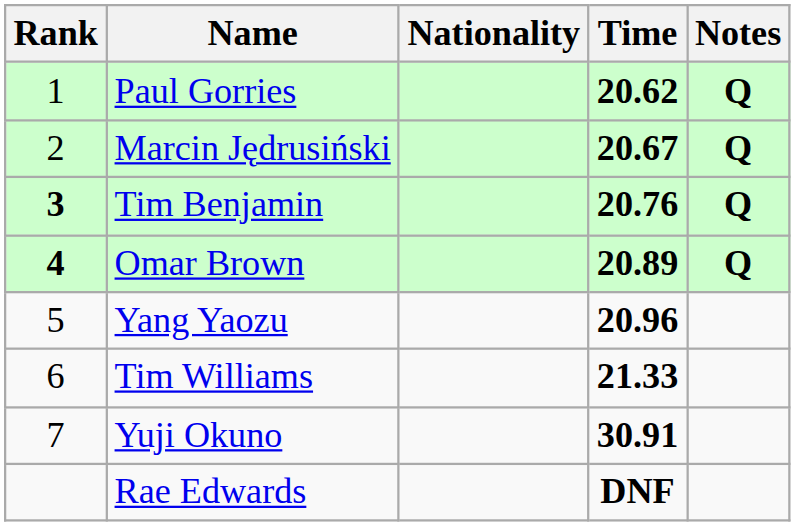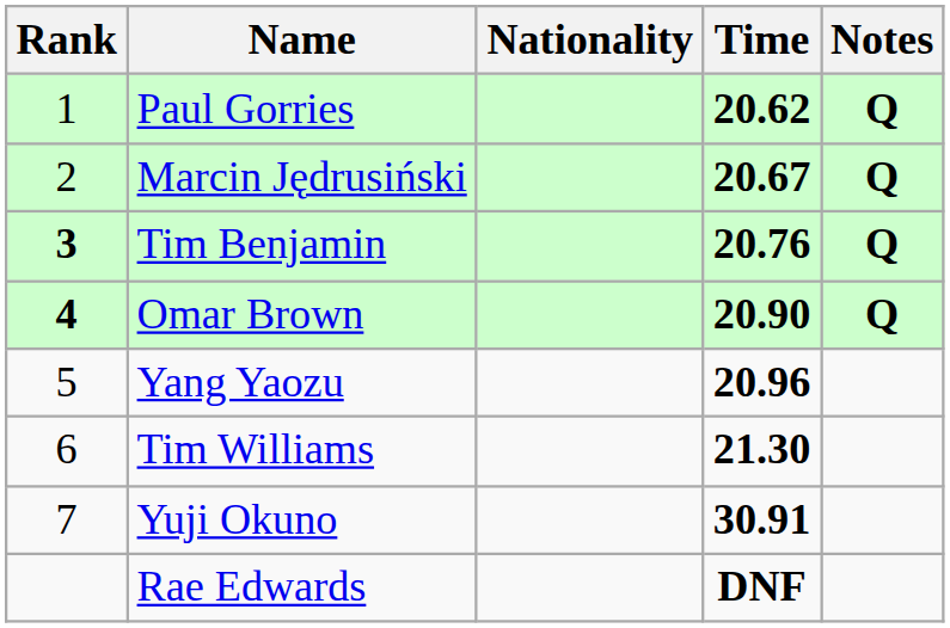Omar Brown | Time: 20.89 -> 20.90
Tim Williams | Time: 21.33 -> 21.30
